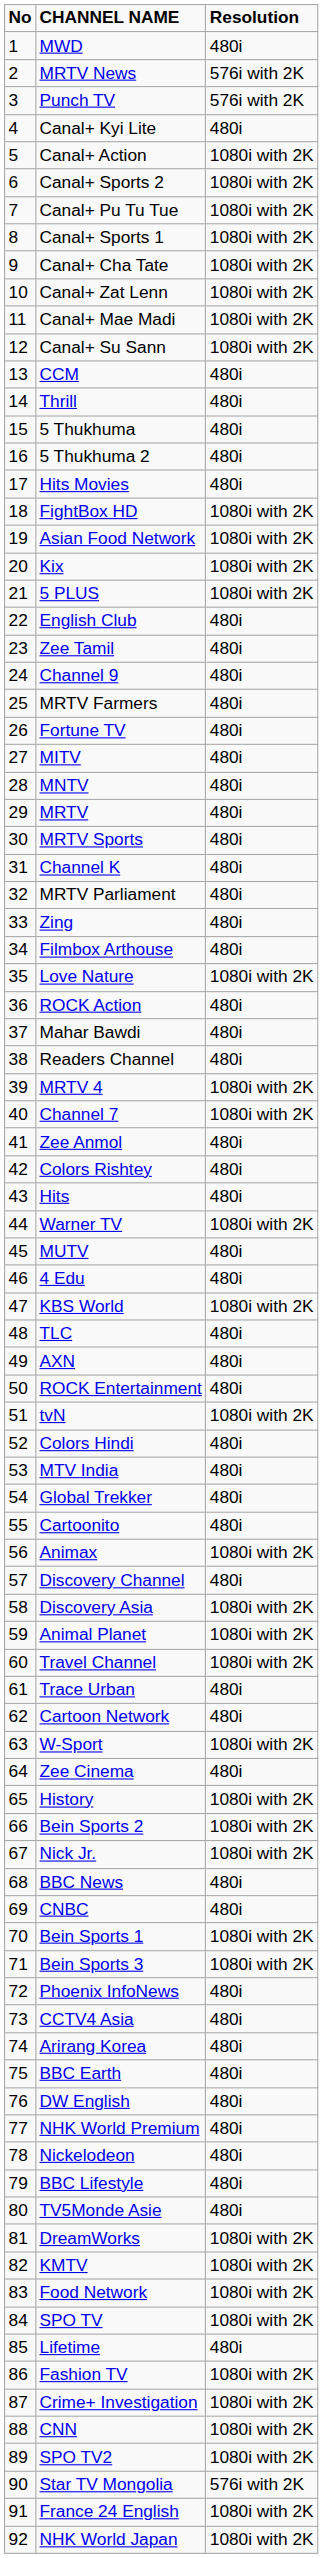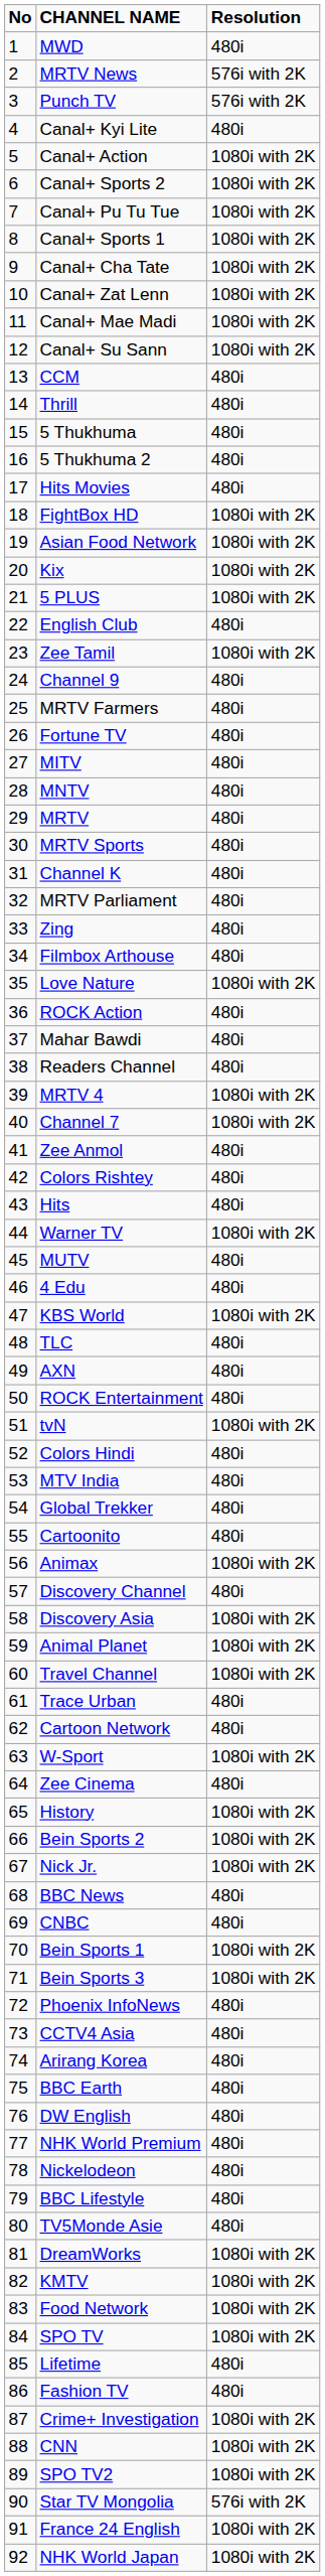Zee Tamil | Resolution: 480i -> 1080i with 2K
Fashion TV | Resolution: 1080i with 2K -> 480i
